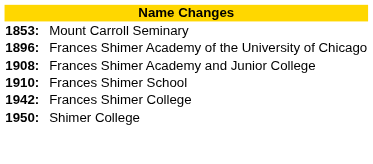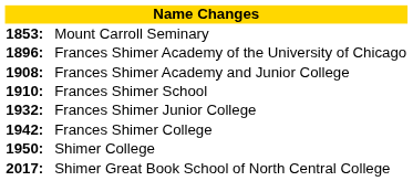+ row: 1932: | Frances Shimer Junior College
+ row: 2017: | Shimer Great Book School of North Central College
